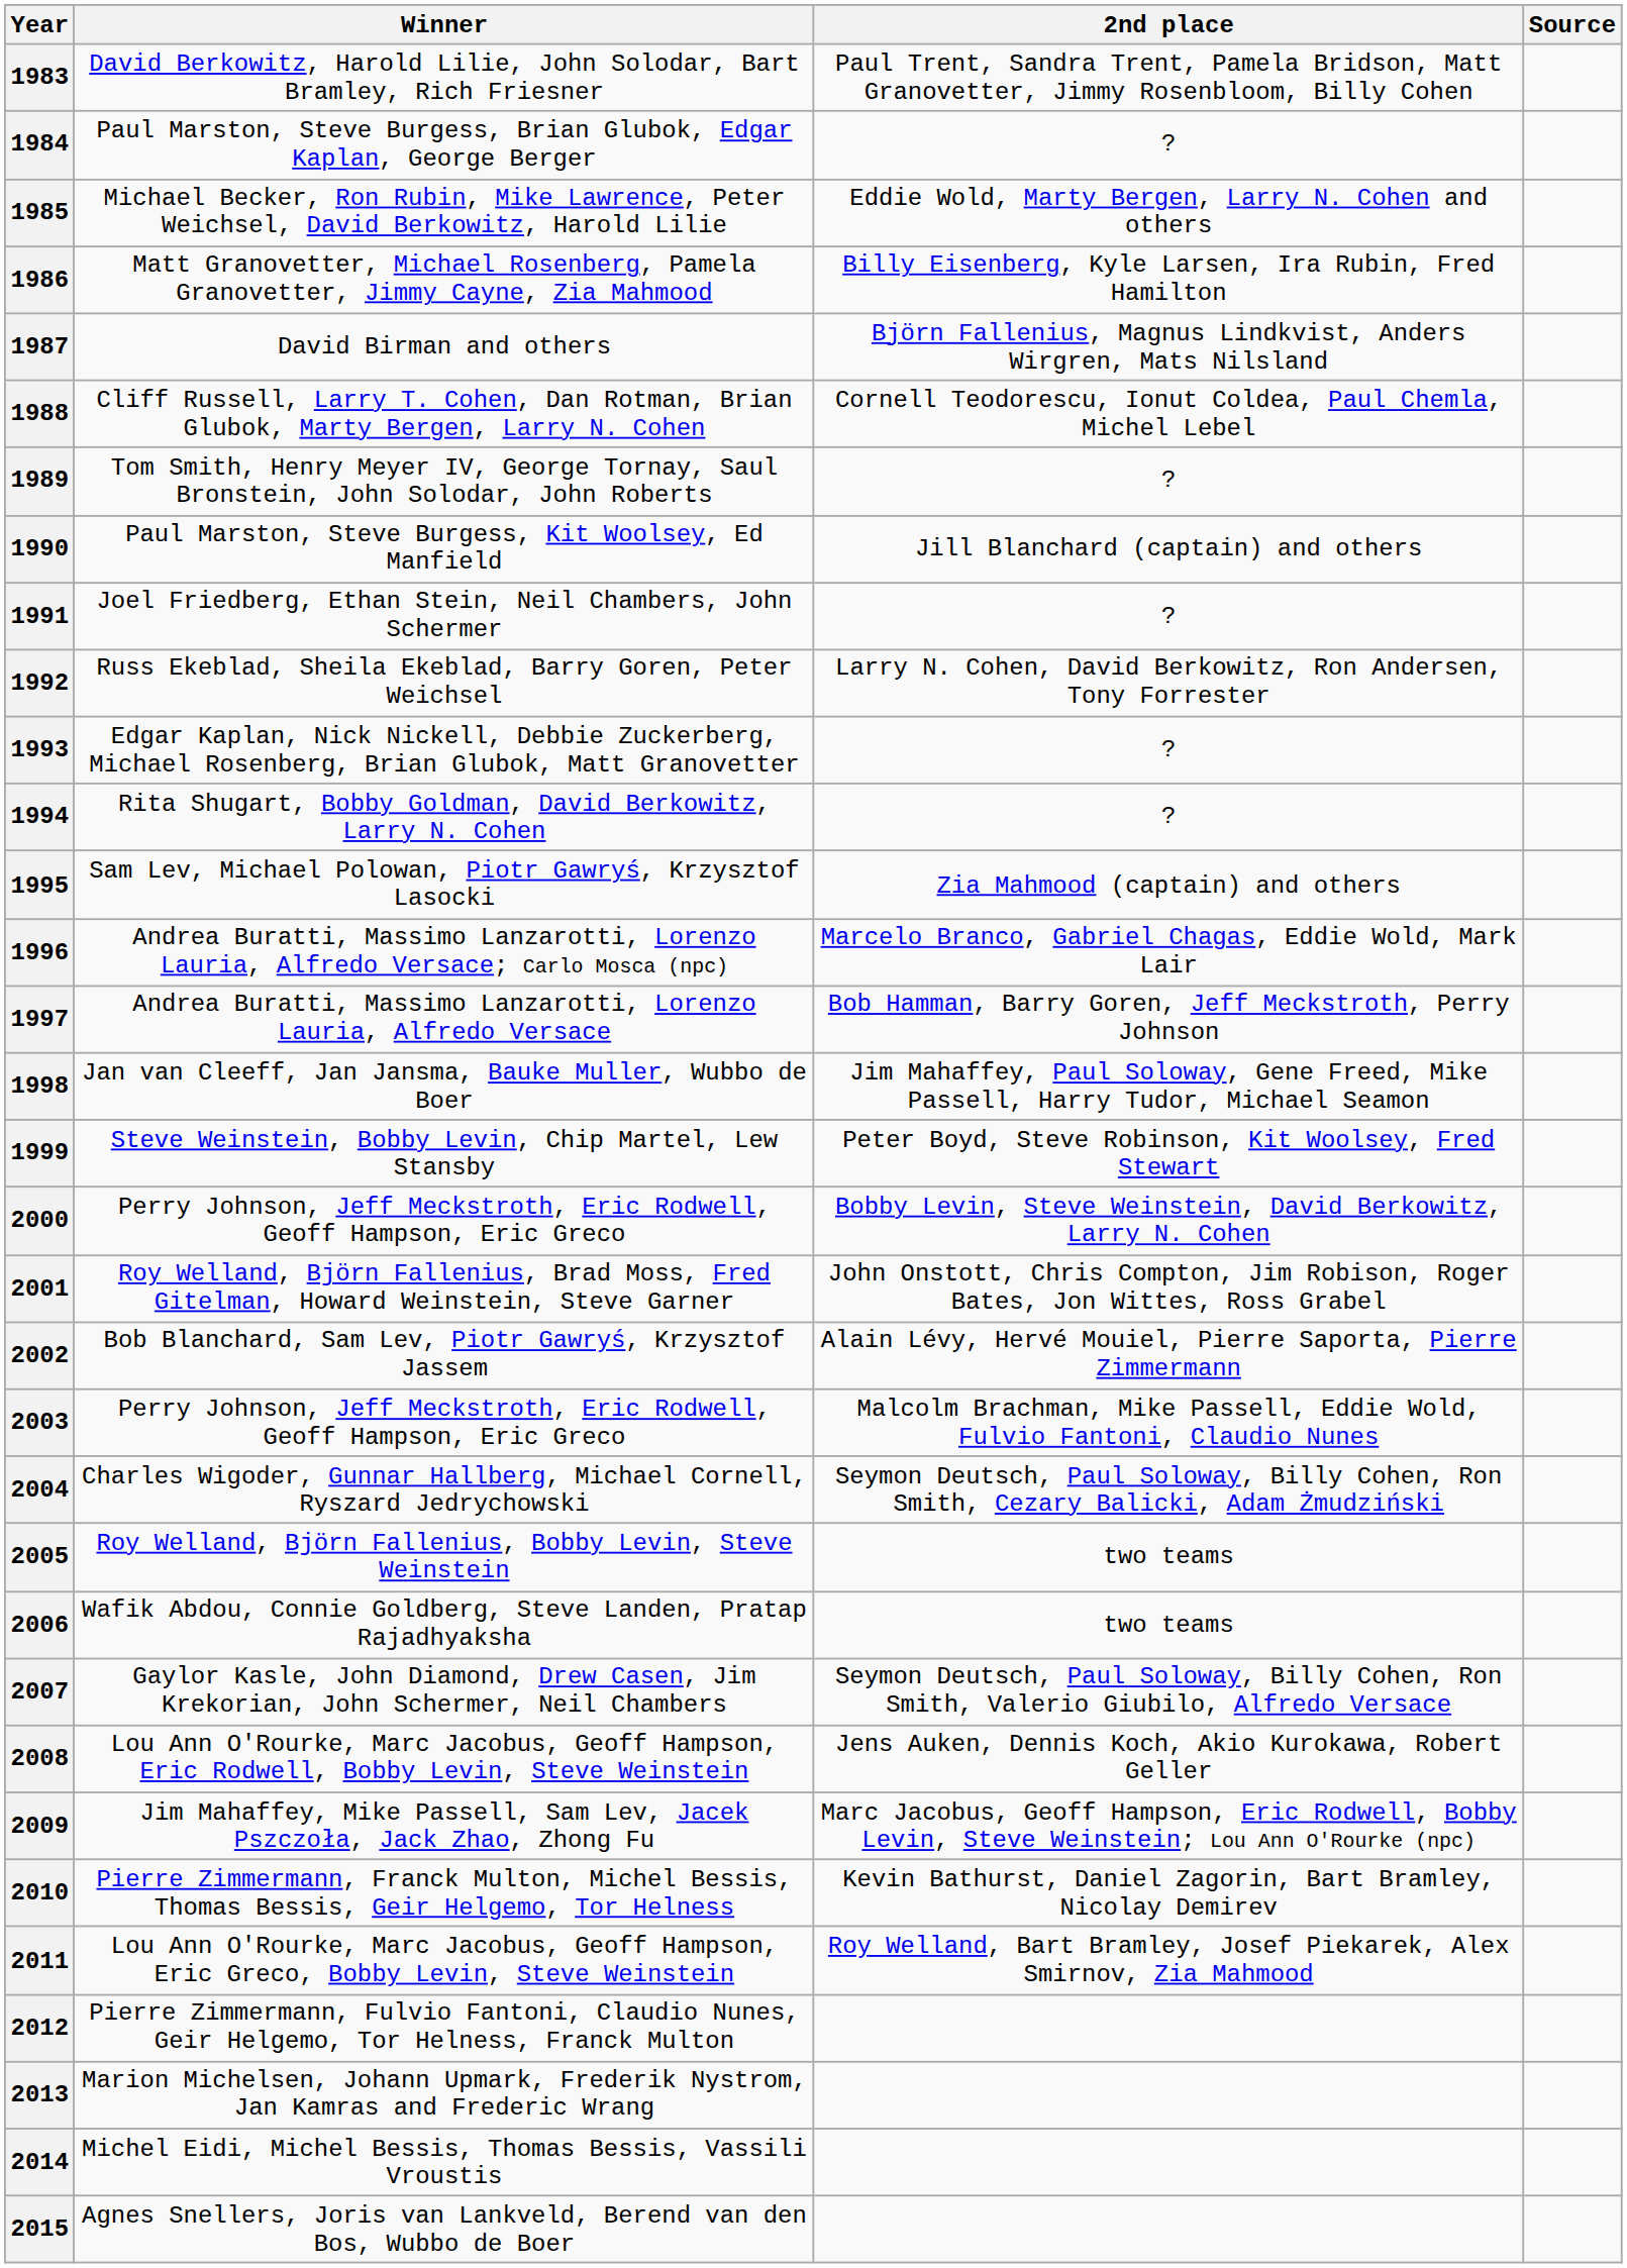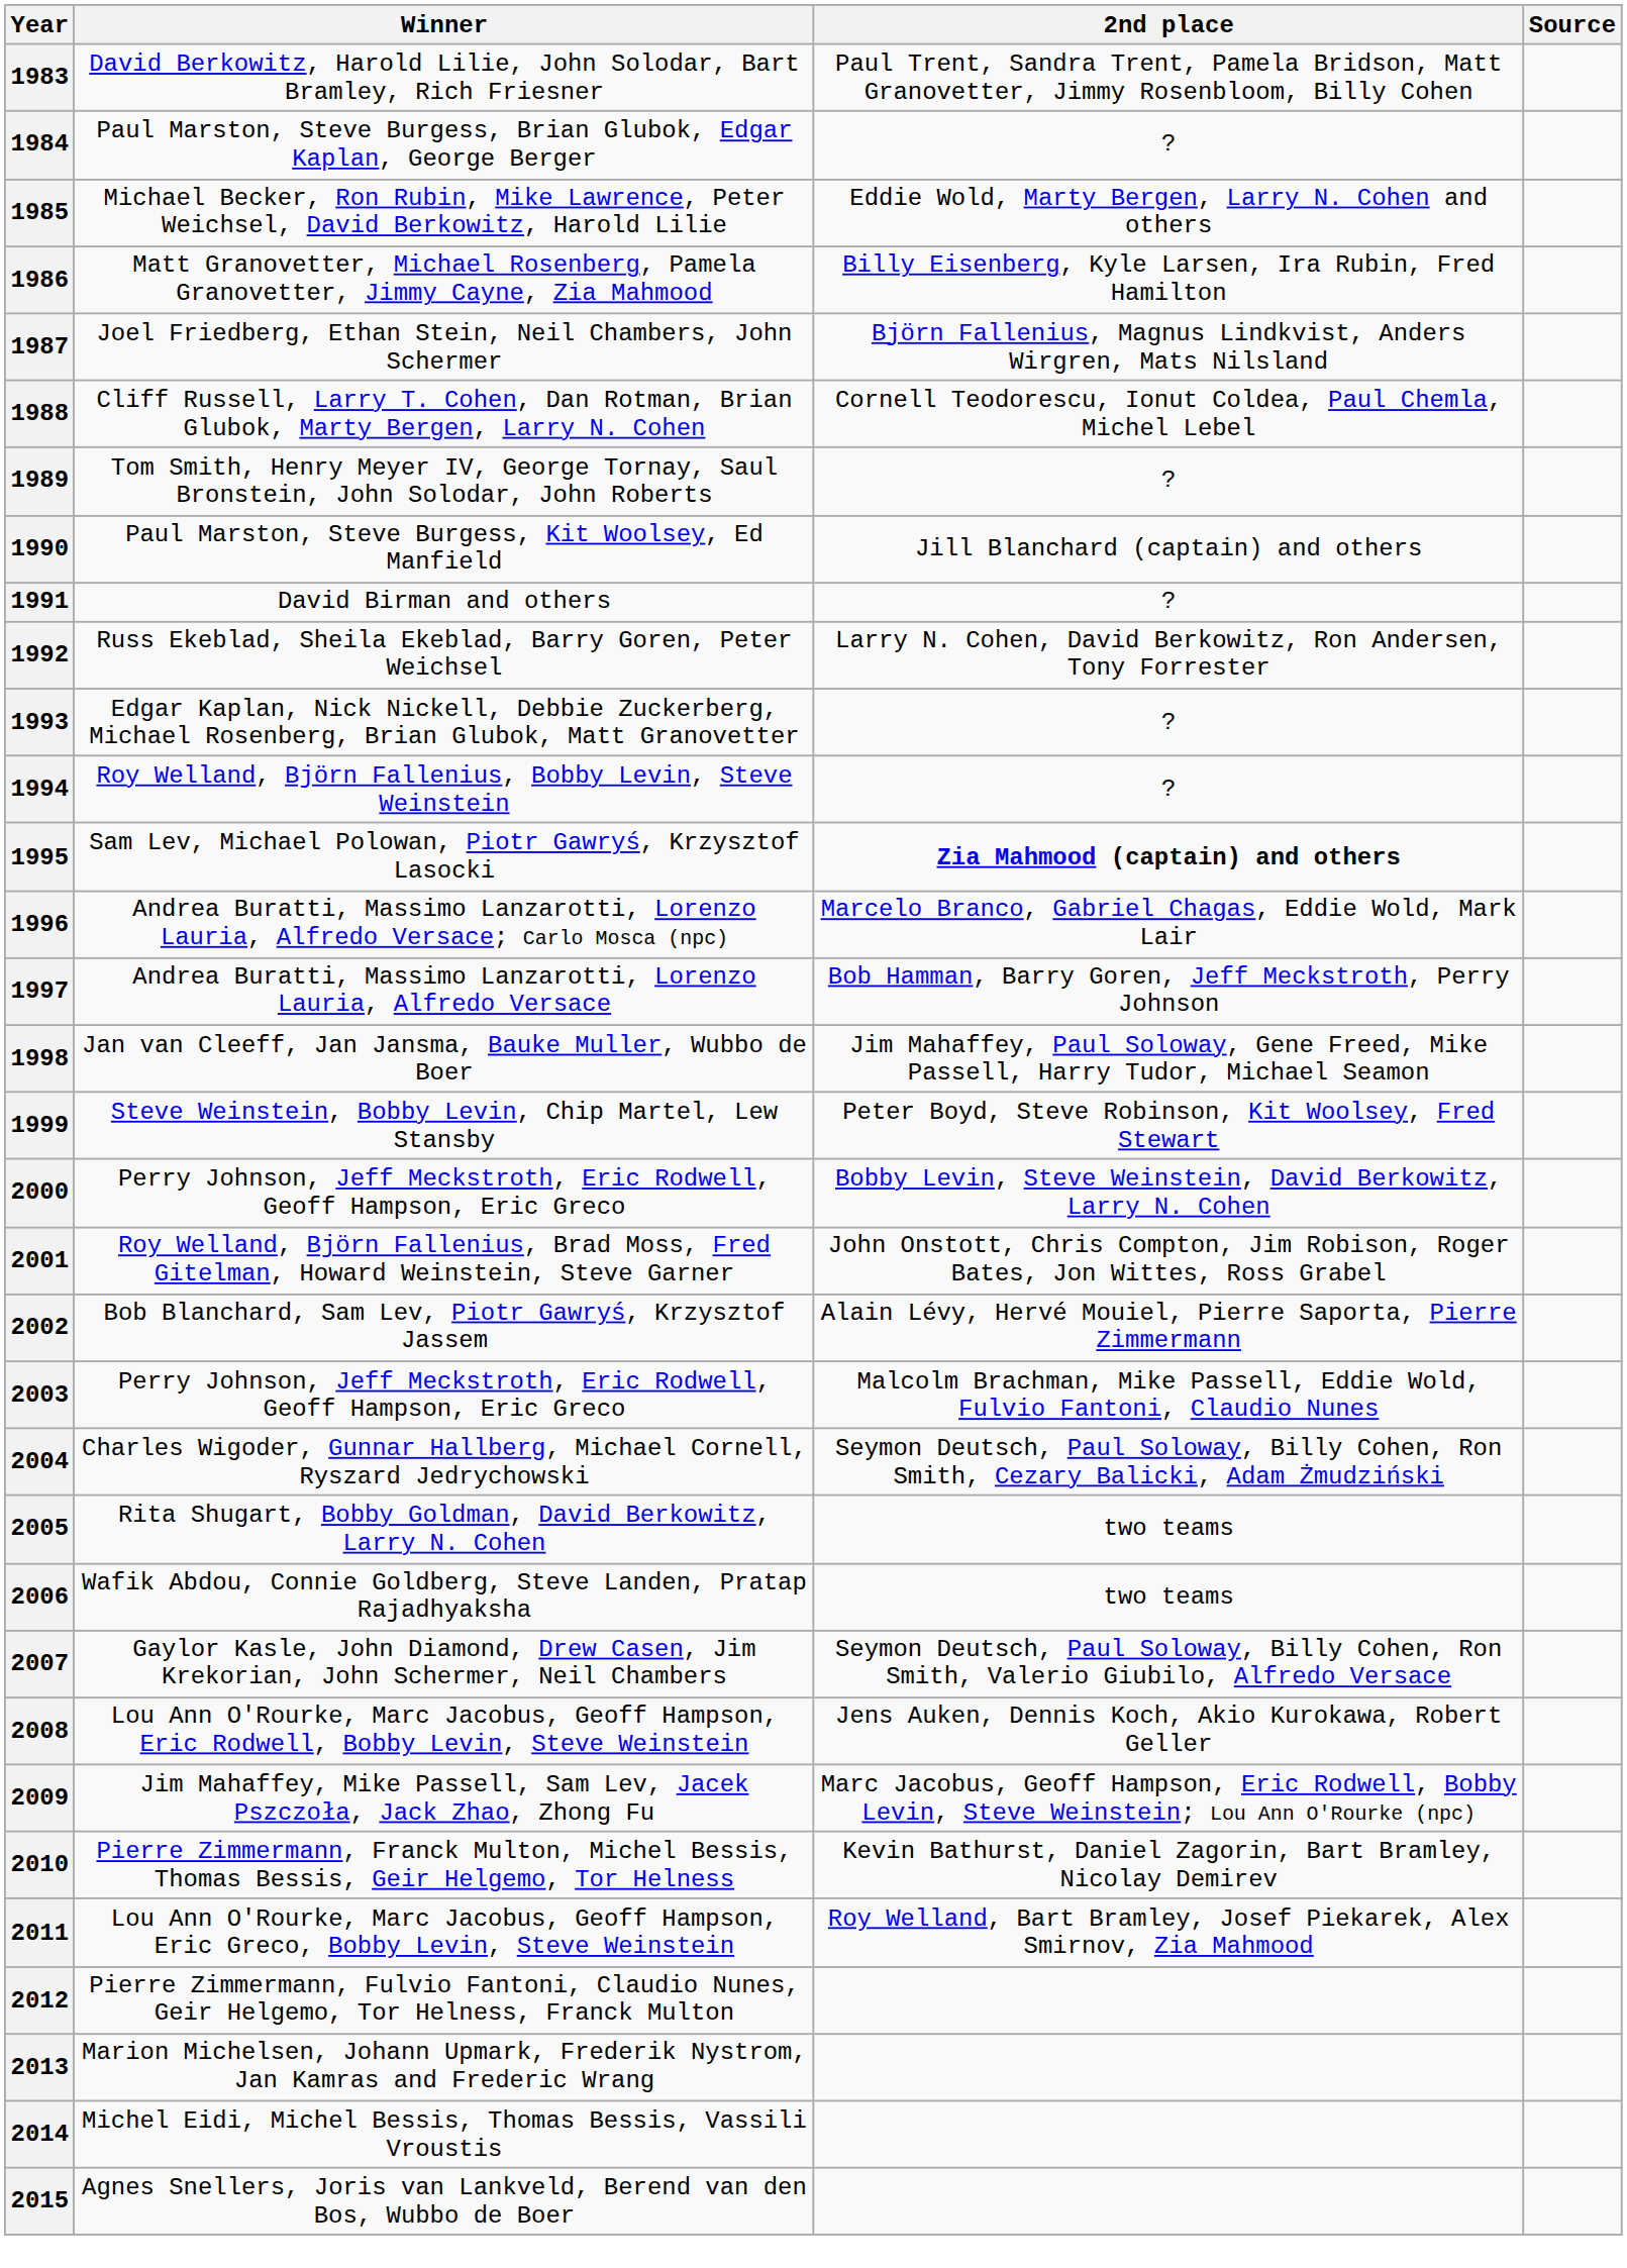1987 | Winner: David Birman and others -> Joel Friedberg, Ethan Stein, Neil Chambers, John Schermer
1991 | Winner: Joel Friedberg, Ethan Stein, Neil Chambers, John Schermer -> David Birman and others
1994 | Winner: Rita Shugart, Bobby Goldman, David Berkowitz, Larry N. Cohen -> Roy Welland, Björn Fallenius, Bobby Levin, Steve Weinstein
1995 | 2nd place: normal -> bold
2005 | Winner: Roy Welland, Björn Fallenius, Bobby Levin, Steve Weinstein -> Rita Shugart, Bobby Goldman, David Berkowitz, Larry N. Cohen
